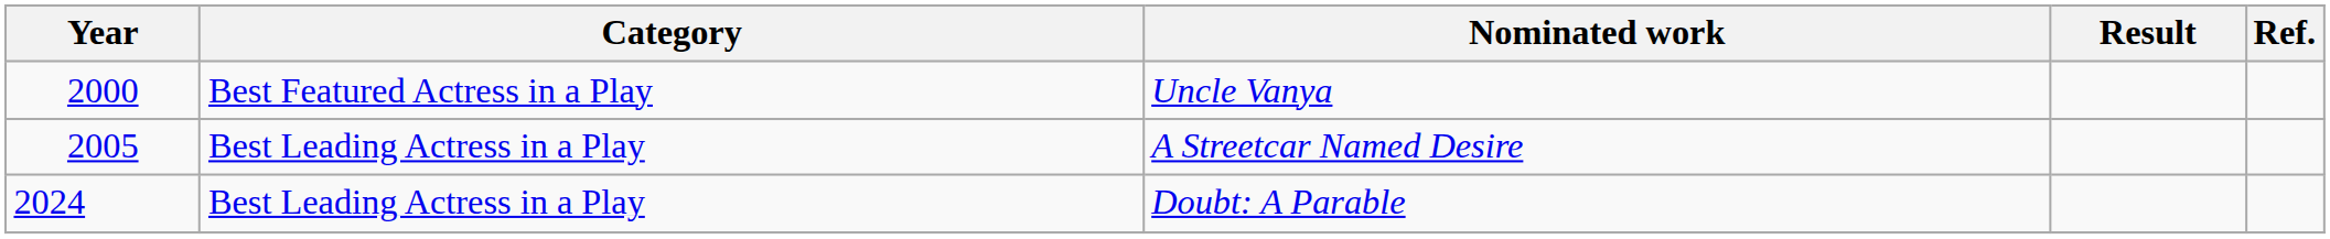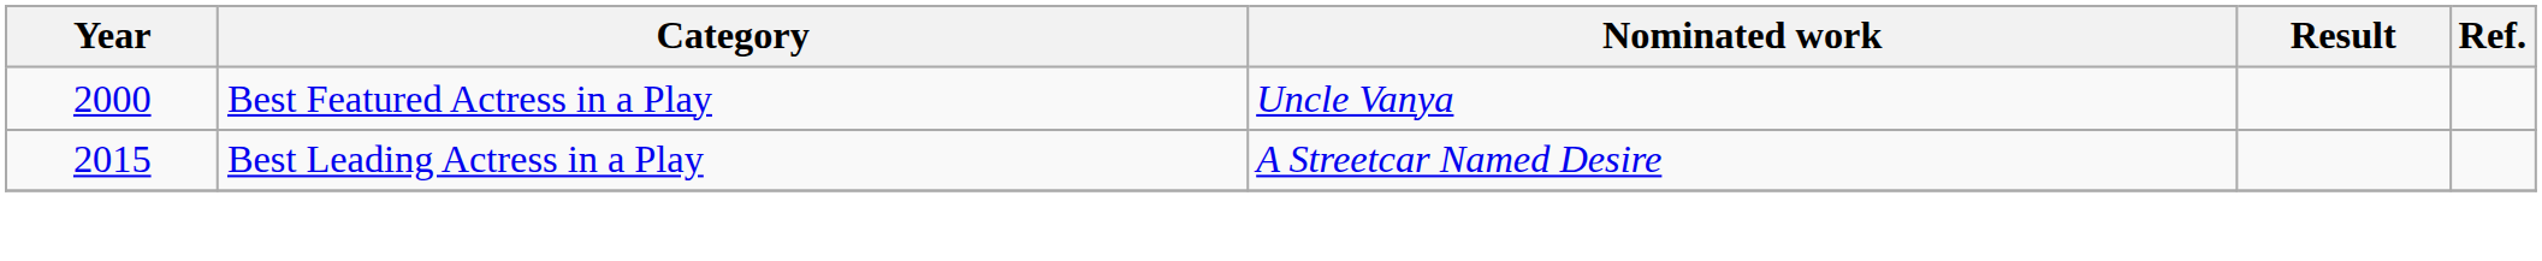A Streetcar Named Desire | Year: 2005 -> 2015
- row: 2024 | Best Leading Actress in a Play | Doubt: A Parable
